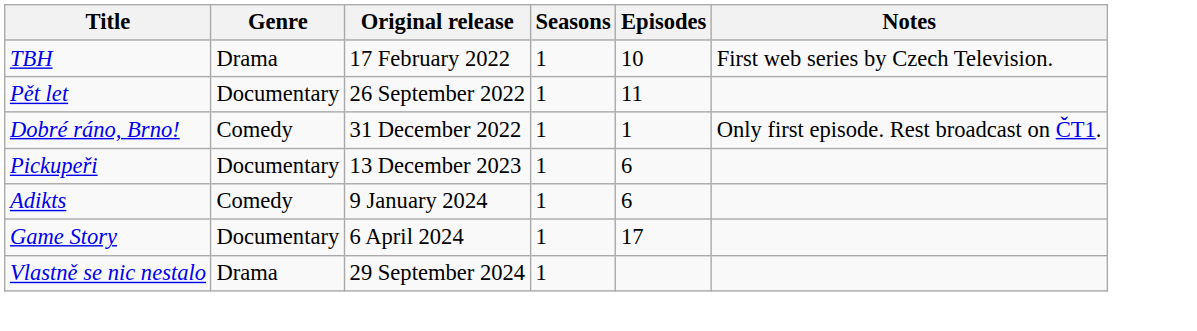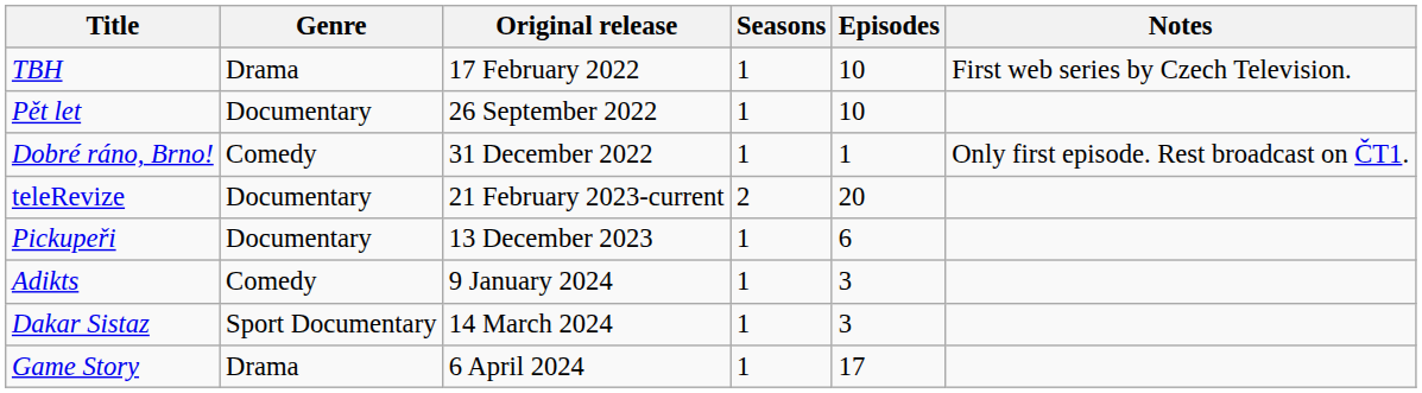Pět let | Episodes: 11 -> 10
+ row: teleRevize | Documentary | 21 February 2023-current | 2 | 20
Adikts | Episodes: 6 -> 3
+ row: Dakar Sistaz | Sport Documentary | 14 March 2024 | 1 | 3
Game Story | Genre: Documentary -> Drama
- row: Vlastně se nic nestalo | Drama | 29 September 2024 | 1
